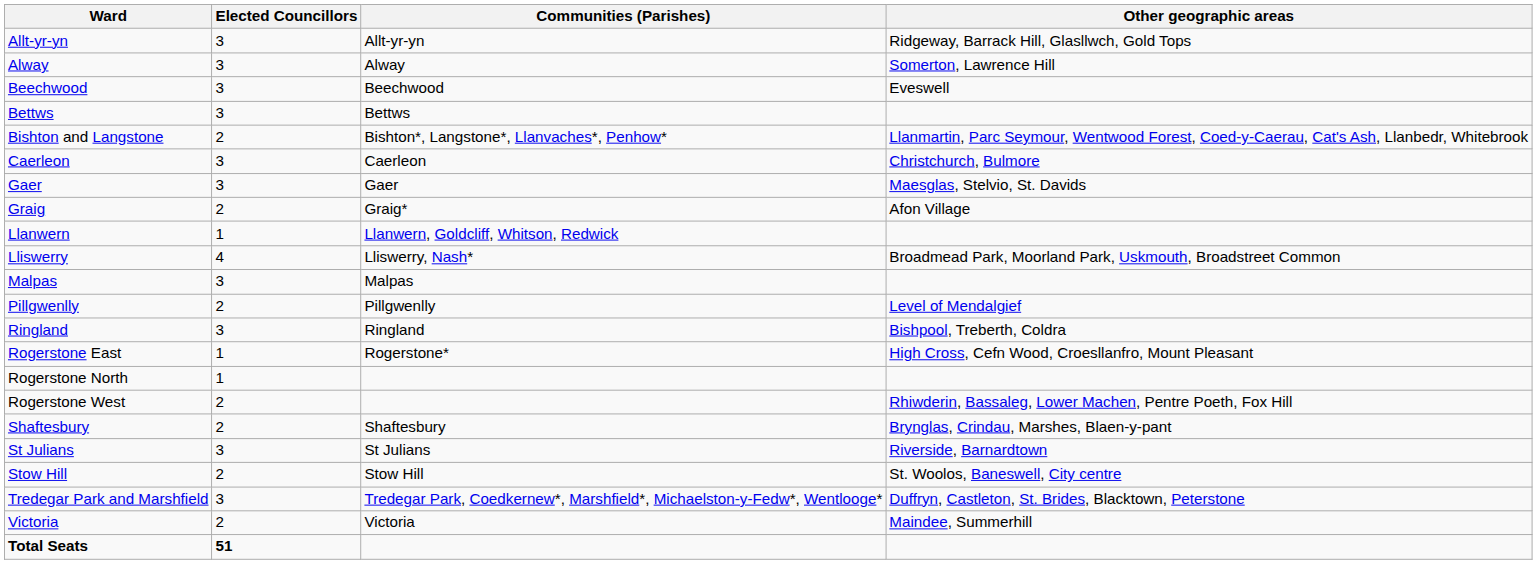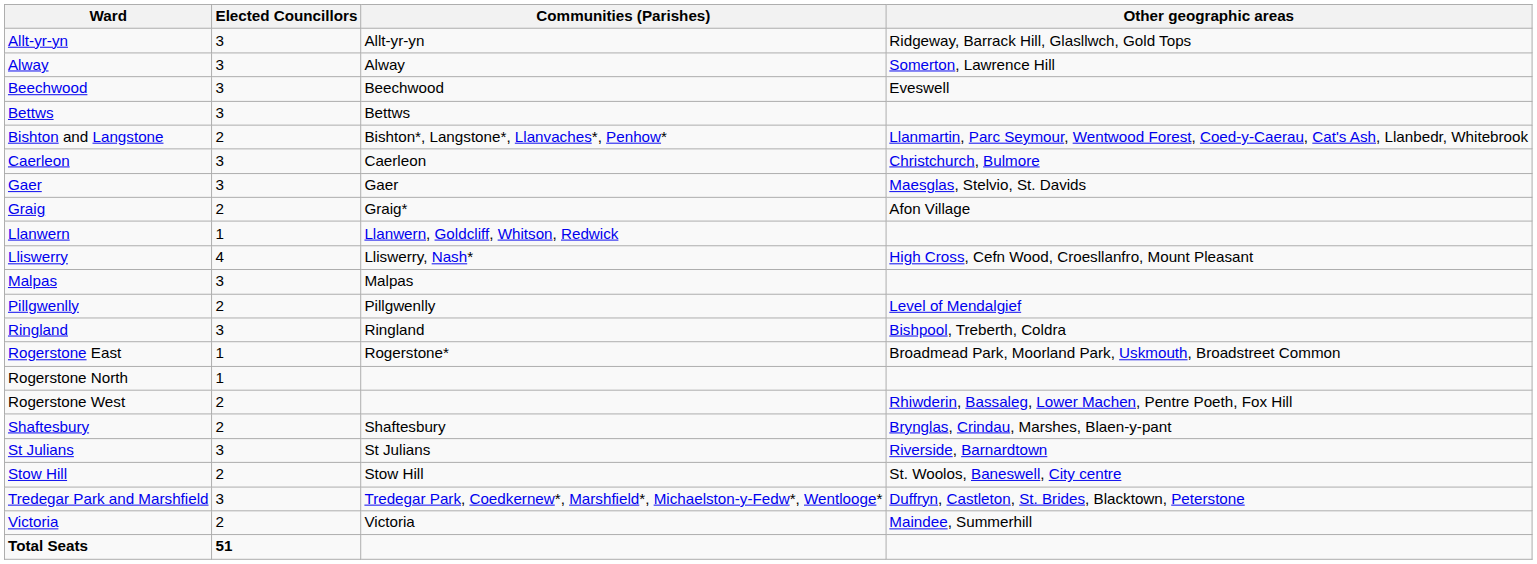Lliswerry | Other geographic areas: Broadmead Park, Moorland Park, Uskmouth, Broadstreet Common -> High Cross, Cefn Wood, Croesllanfro, Mount Pleasant
Rogerstone East | Other geographic areas: High Cross, Cefn Wood, Croesllanfro, Mount Pleasant -> Broadmead Park, Moorland Park, Uskmouth, Broadstreet Common
